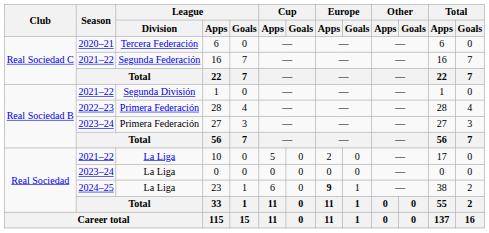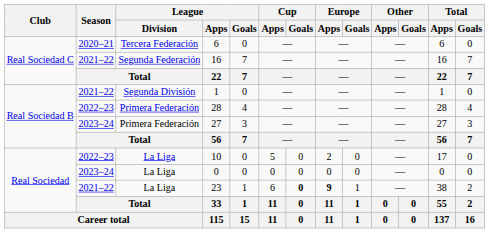10 | Season: 2021–22 -> 2022–23
23 | Season: 2024–25 -> 2021–22
23 | Cup / Goals: normal -> bold
